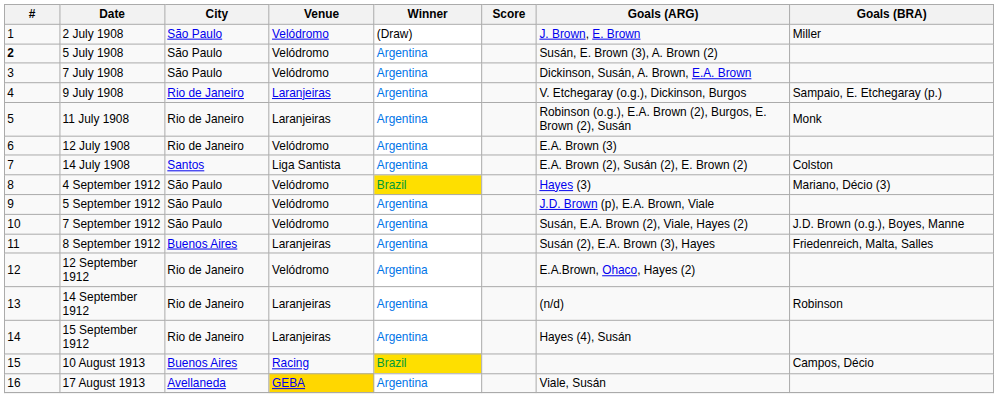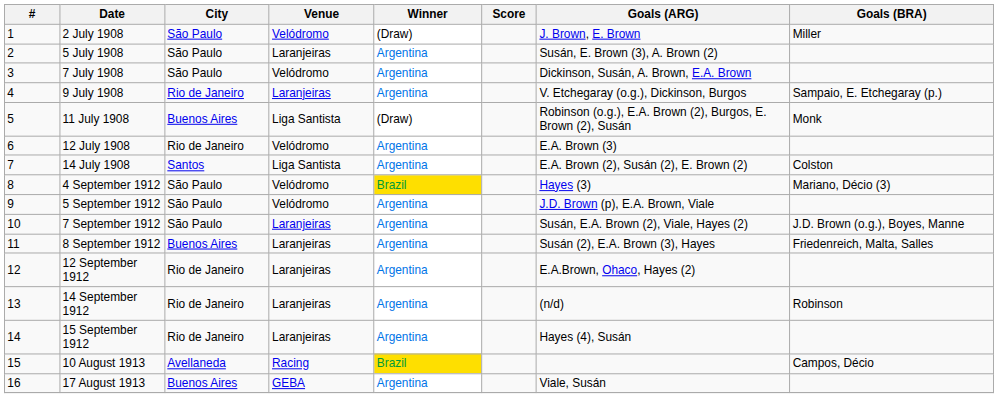5 July 1908 | #: bold -> normal
5 July 1908 | Venue: Velódromo -> Laranjeiras
11 July 1908 | City: Rio de Janeiro -> Buenos Aires
11 July 1908 | Venue: Laranjeiras -> Liga Santista
11 July 1908 | Winner: Argentina -> (Draw)
7 September 1912 | Venue: Velódromo -> Laranjeiras
12 September 1912 | Venue: Velódromo -> Laranjeiras
10 August 1913 | City: Buenos Aires -> Avellaneda
17 August 1913 | City: Avellaneda -> Buenos Aires
17 August 1913 | Venue: gold background -> no background
